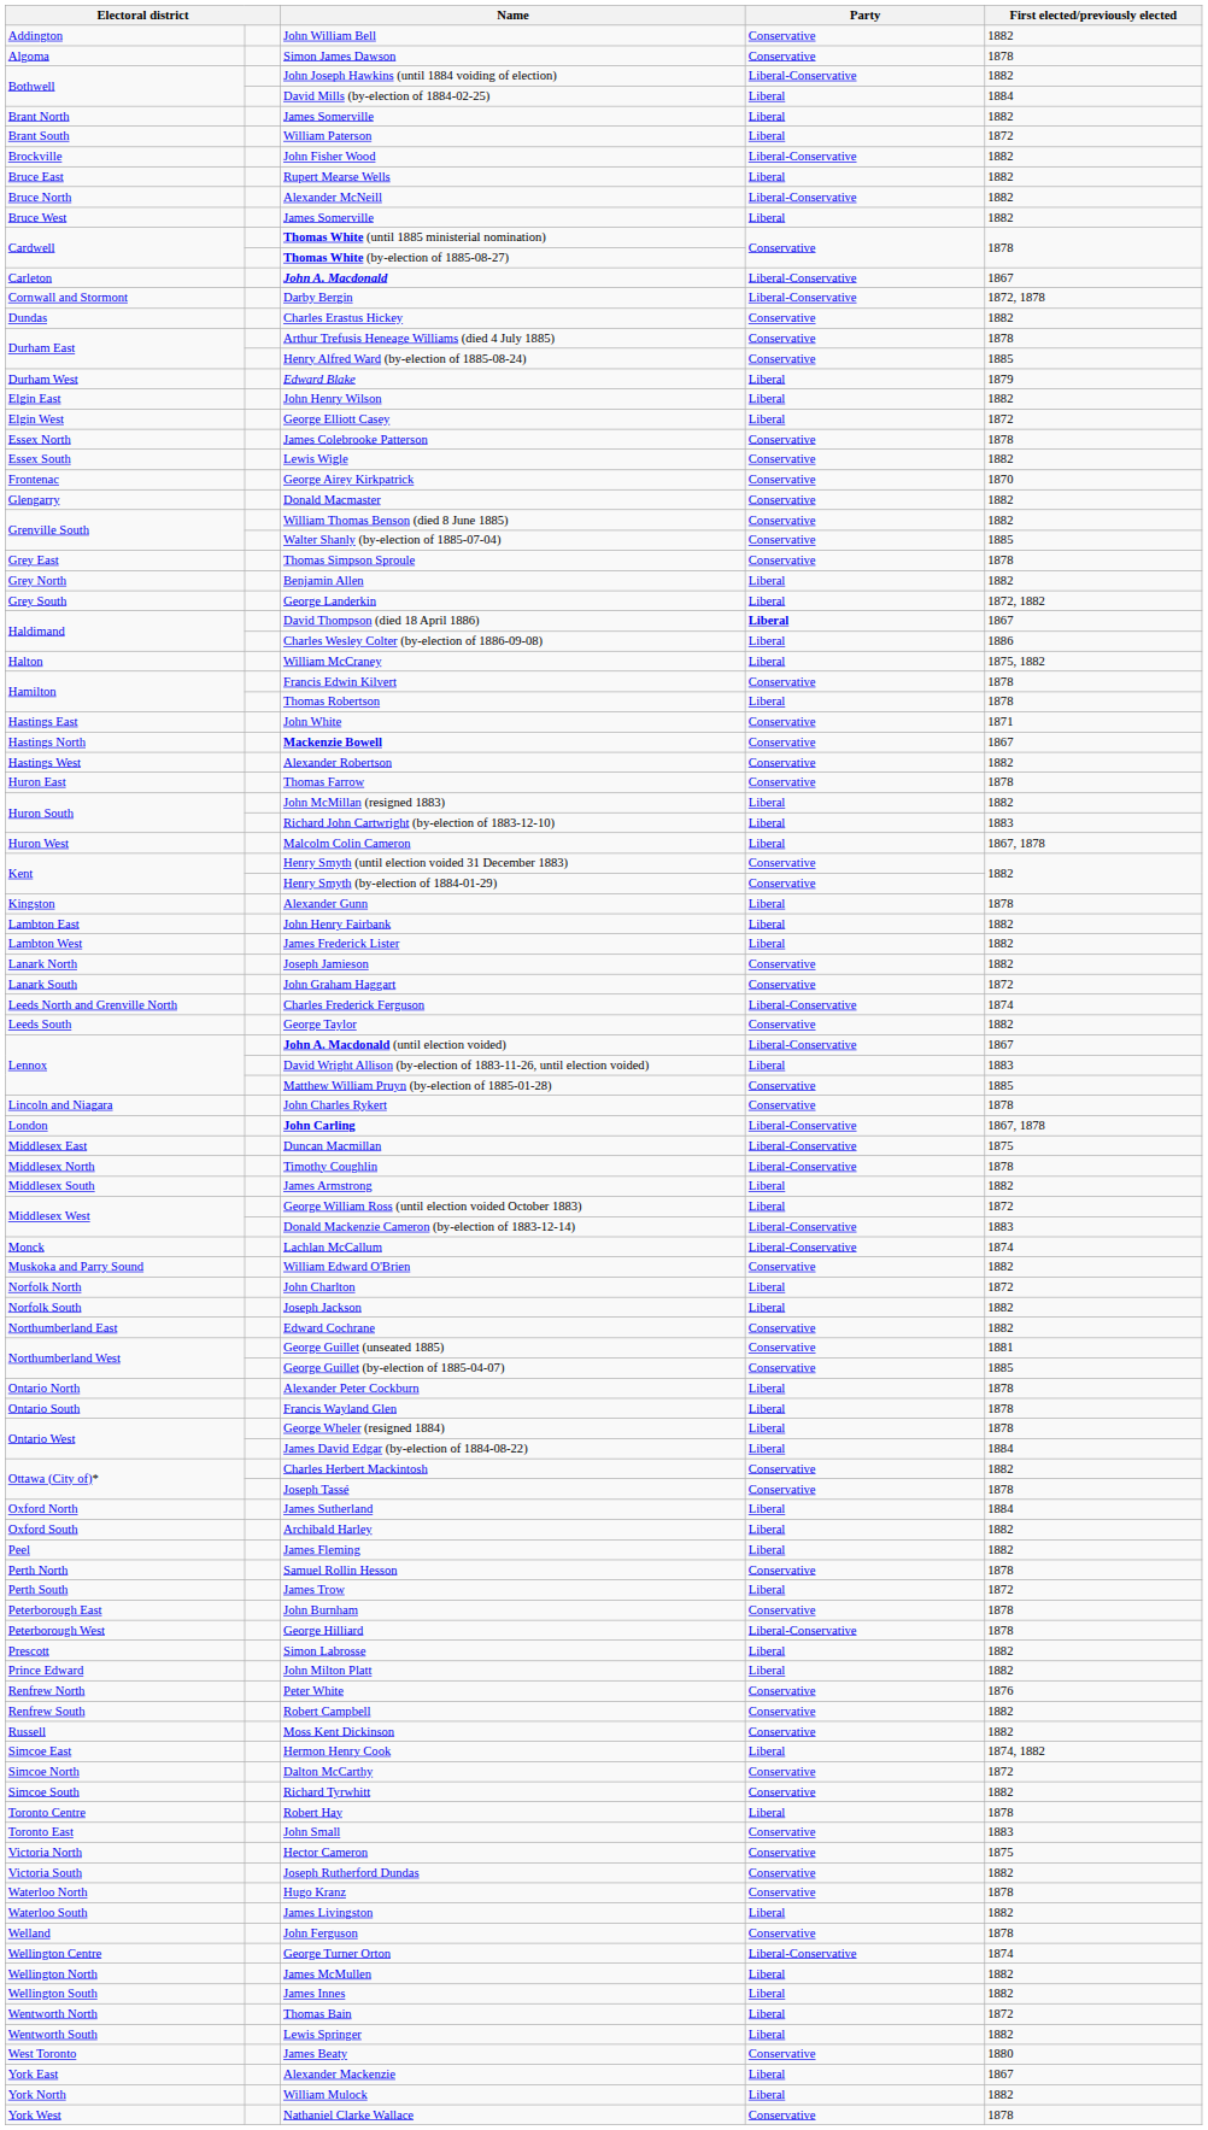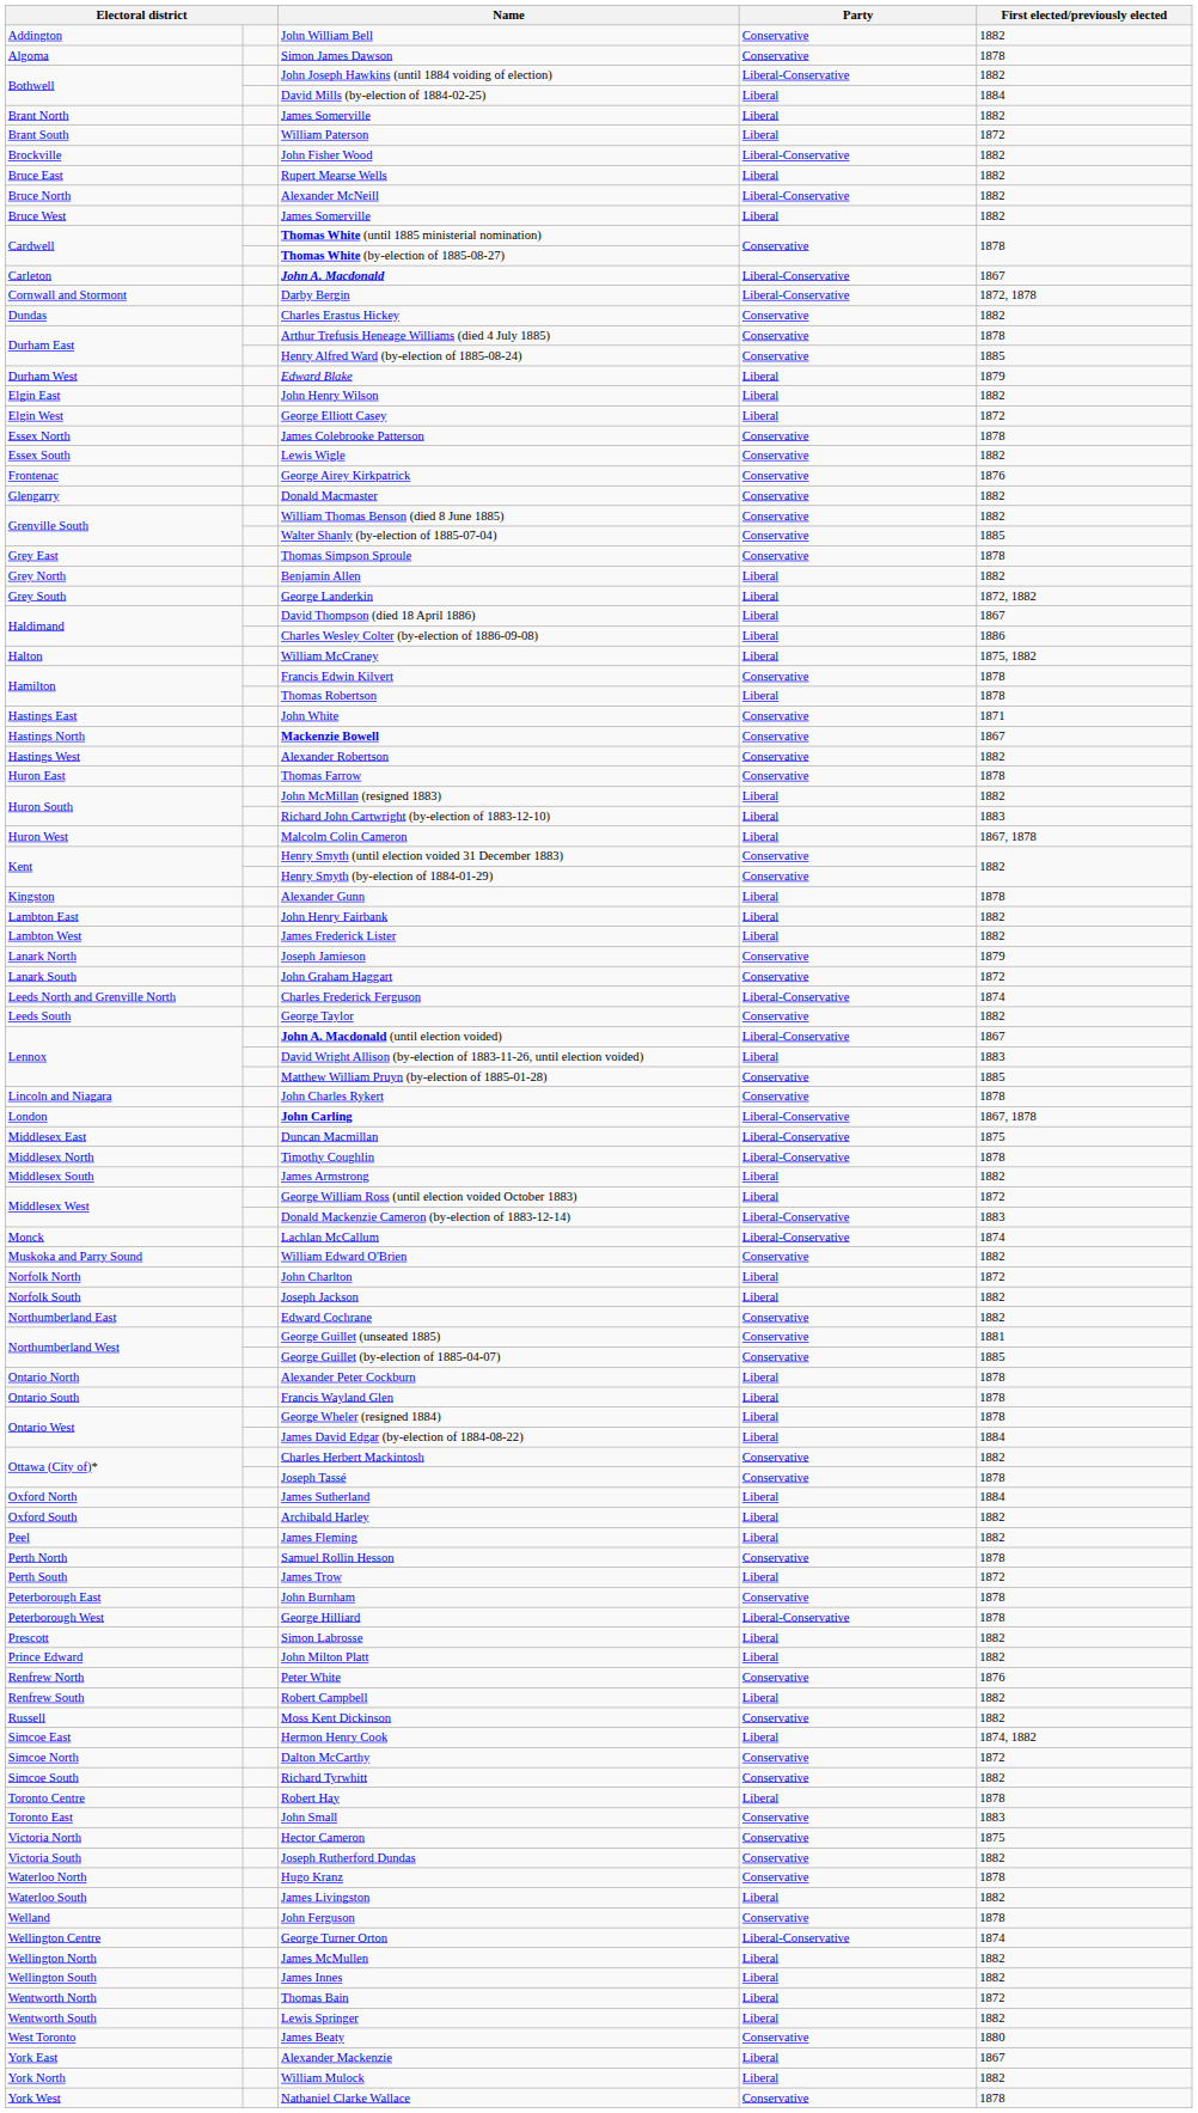George Airey Kirkpatrick | First elected/previously elected: 1870 -> 1876
David Thompson (died 18 April 1886) | Party: bold -> normal
Joseph Jamieson | First elected/previously elected: 1882 -> 1879
Robert Campbell | Party: Conservative -> Liberal
